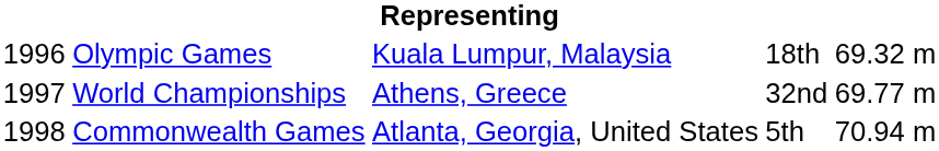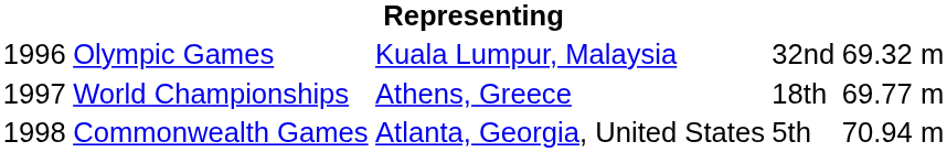Olympic Games | column 4: 18th -> 32nd
World Championships | column 4: 32nd -> 18th
